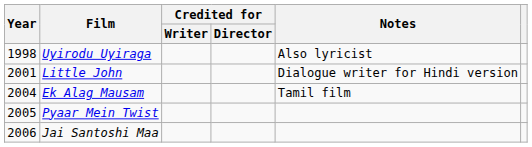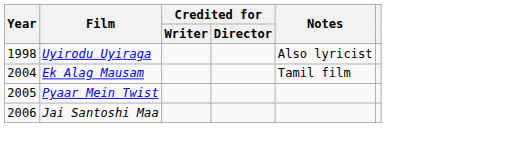- row: 2001 | Little John | Dialogue writer for Hindi version
